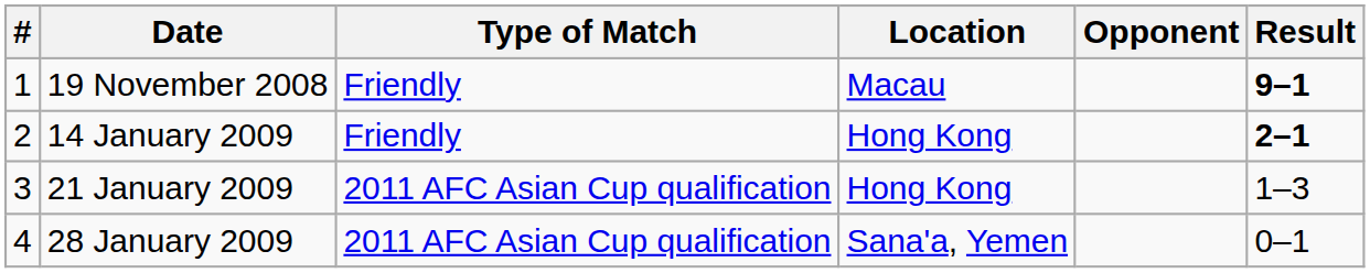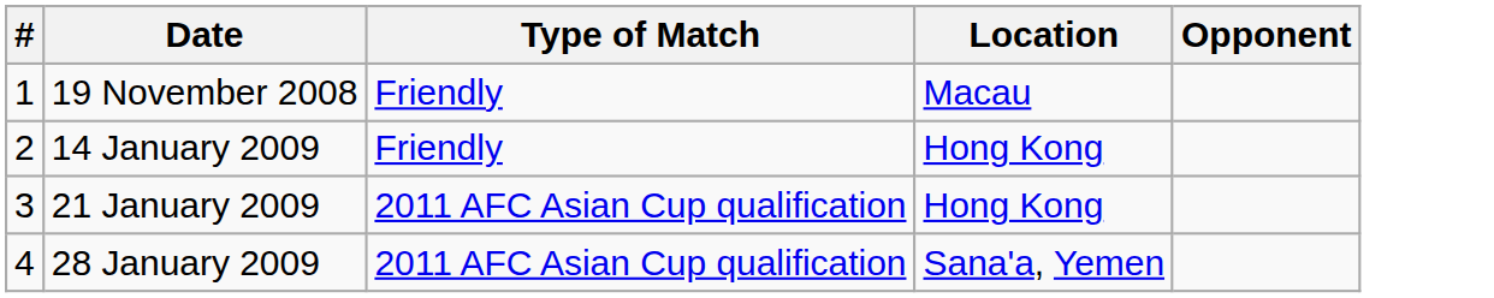- column: Result | 9–1 | 2–1 | 1–3 | 0–1
